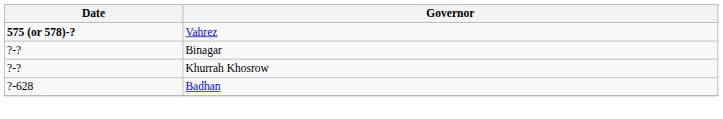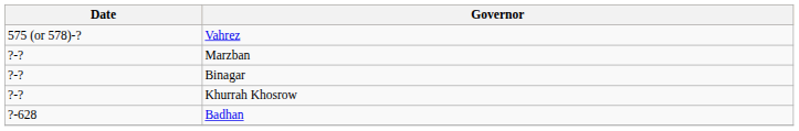Vahrez | Date: bold -> normal
+ row: ?-? | Marzban
